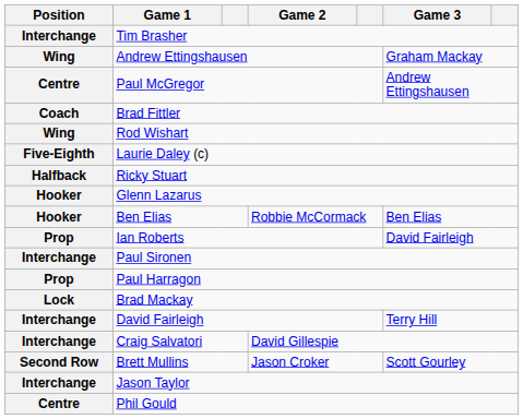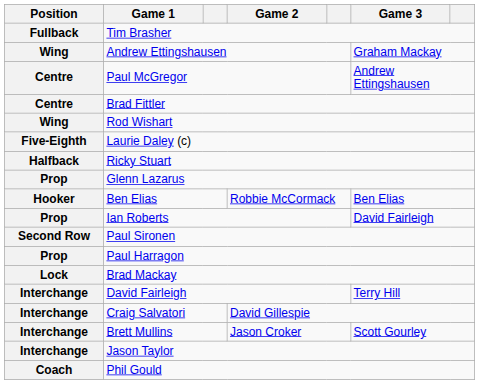Tim Brasher | Position: Interchange -> Fullback
Brad Fittler | Position: Coach -> Centre
Glenn Lazarus | Position: Hooker -> Prop
Paul Sironen | Position: Interchange -> Second Row
Brett Mullins | Position: Second Row -> Interchange
Phil Gould | Position: Centre -> Coach
